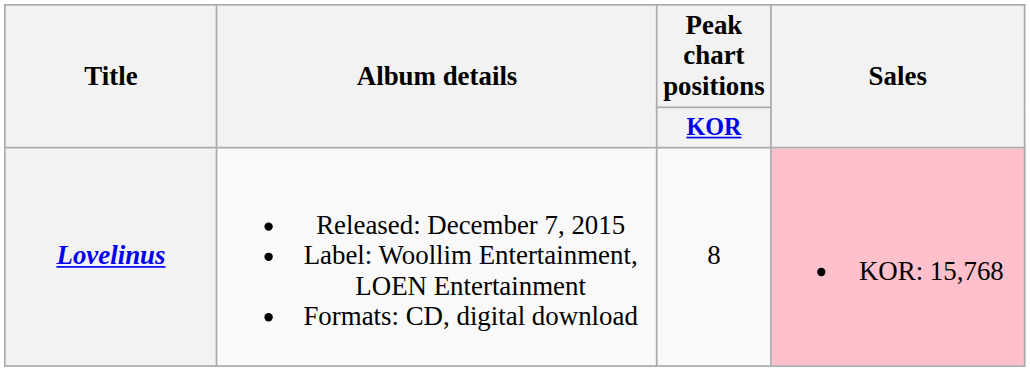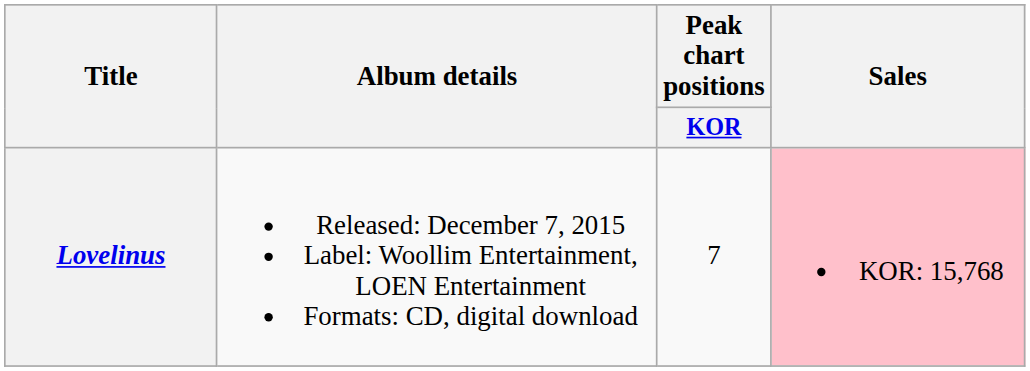Lovelinus | Peak chart positions / KOR: 8 -> 7
